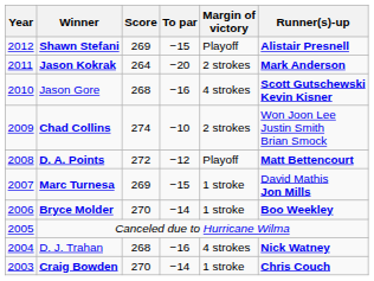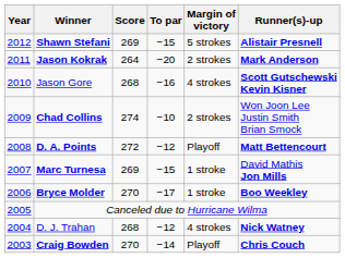Shawn Stefani | Margin of victory: Playoff -> 5 strokes
Bryce Molder | To par: −14 -> −17
D. J. Trahan | To par: −16 -> −12
Craig Bowden | Margin of victory: 1 stroke -> Playoff
